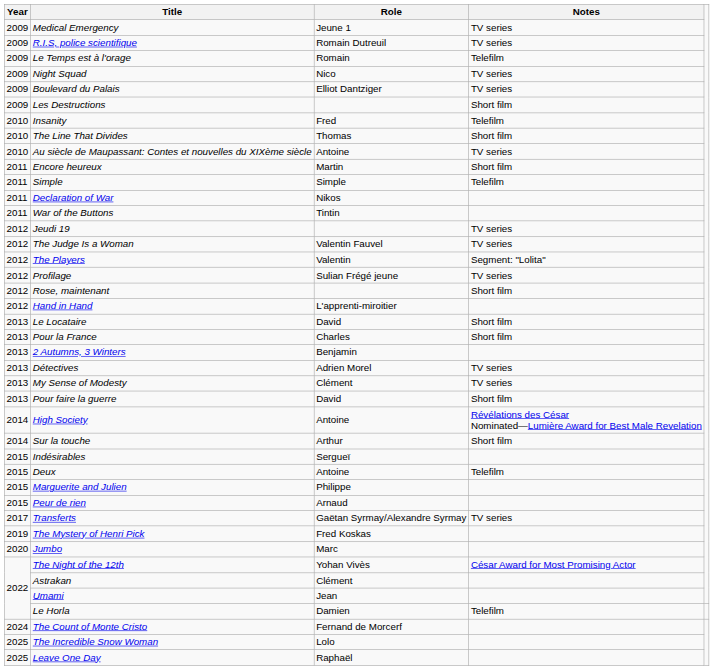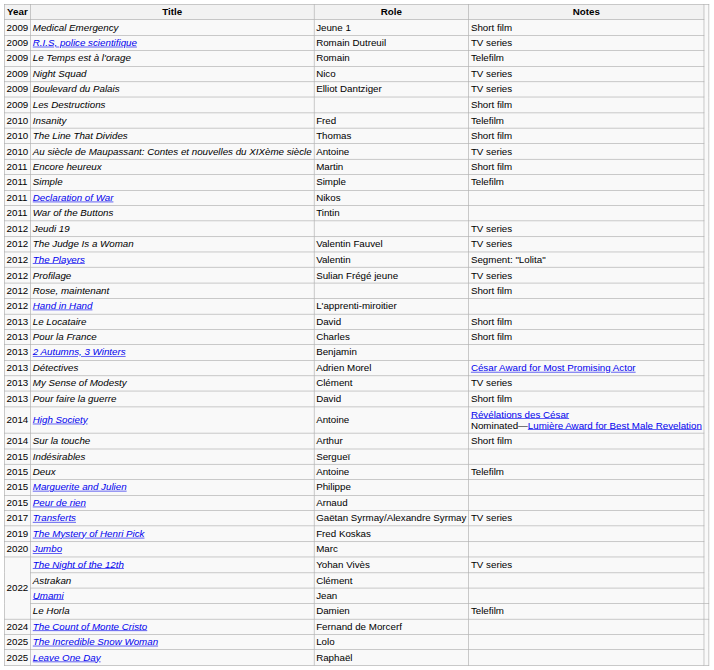Medical Emergency | Notes: TV series -> Short film
Détectives | Notes: TV series -> César Award for Most Promising Actor
The Night of the 12th | Notes: César Award for Most Promising Actor -> TV series
